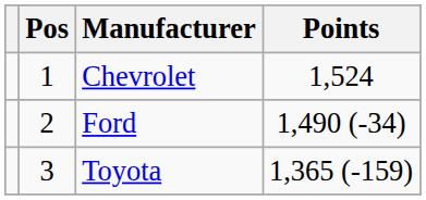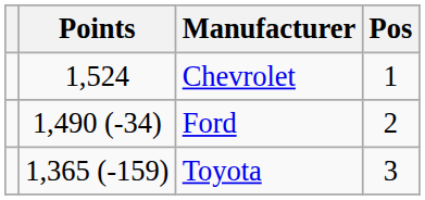columns swapped: Pos <-> Points
